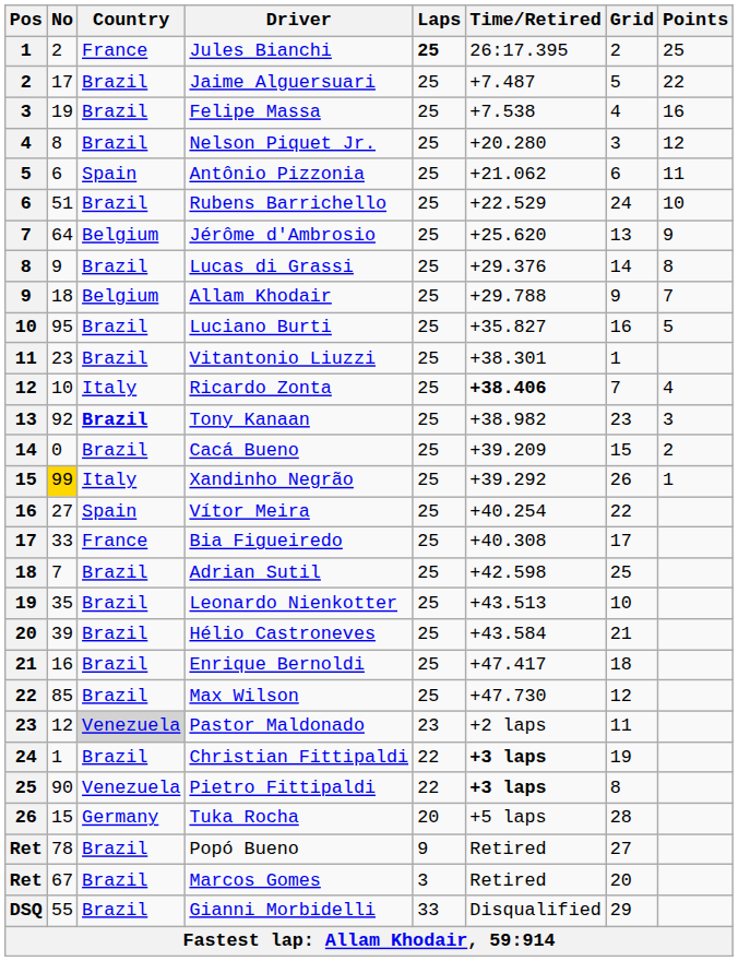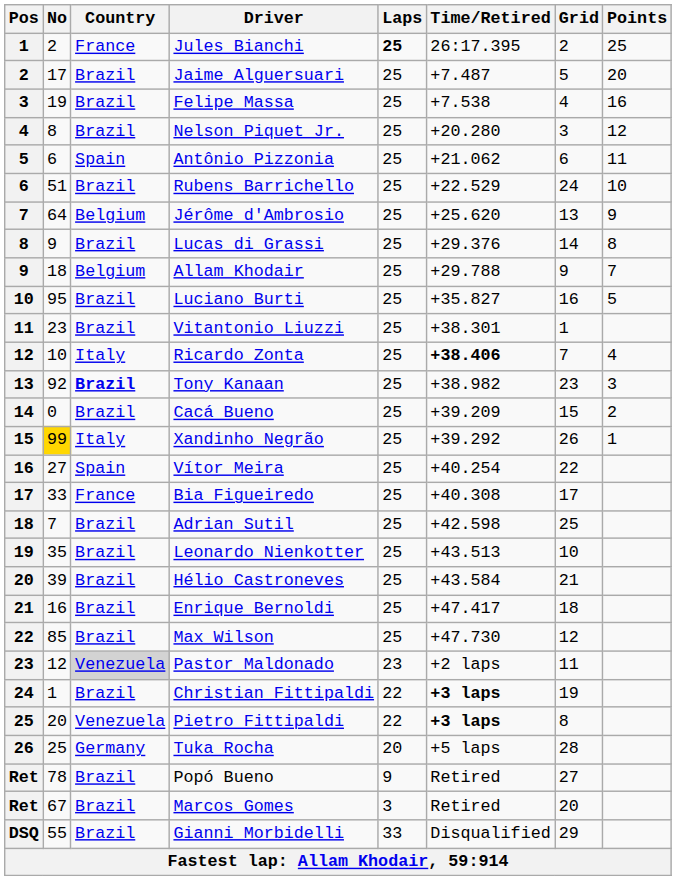Jaime Alguersuari | Points: 22 -> 20
Pietro Fittipaldi | No: 90 -> 20
Tuka Rocha | No: 15 -> 25
